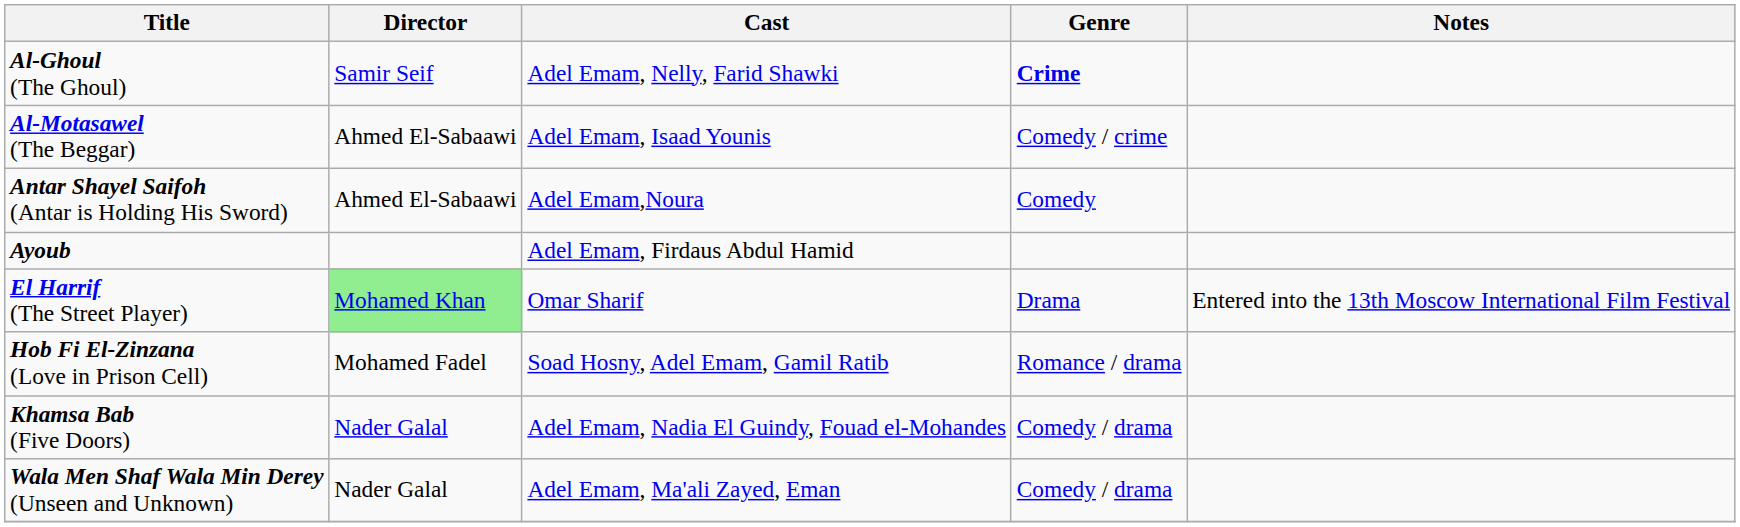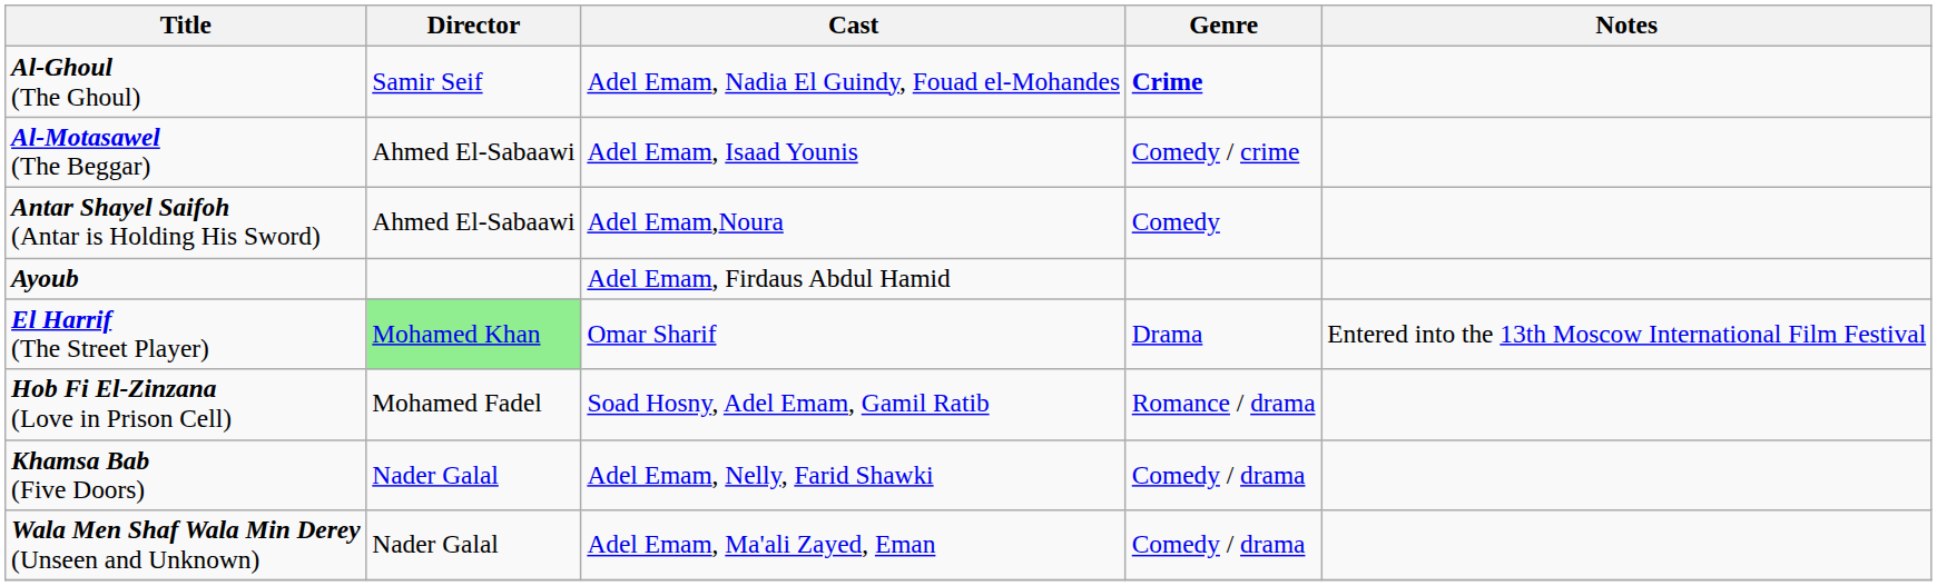Al-Ghoul (The Ghoul) | Cast: Adel Emam, Nelly, Farid Shawki -> Adel Emam, Nadia El Guindy, Fouad el-Mohandes
Khamsa Bab (Five Doors) | Cast: Adel Emam, Nadia El Guindy, Fouad el-Mohandes -> Adel Emam, Nelly, Farid Shawki
